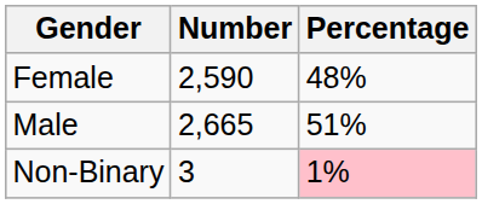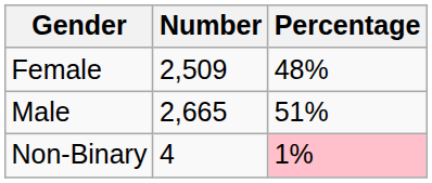Female | Number: 2,590 -> 2,509
Non-Binary | Number: 3 -> 4
